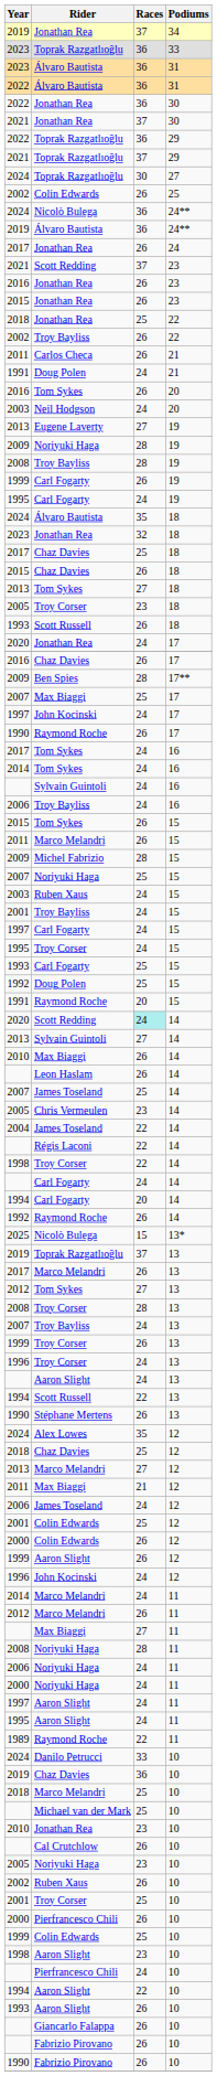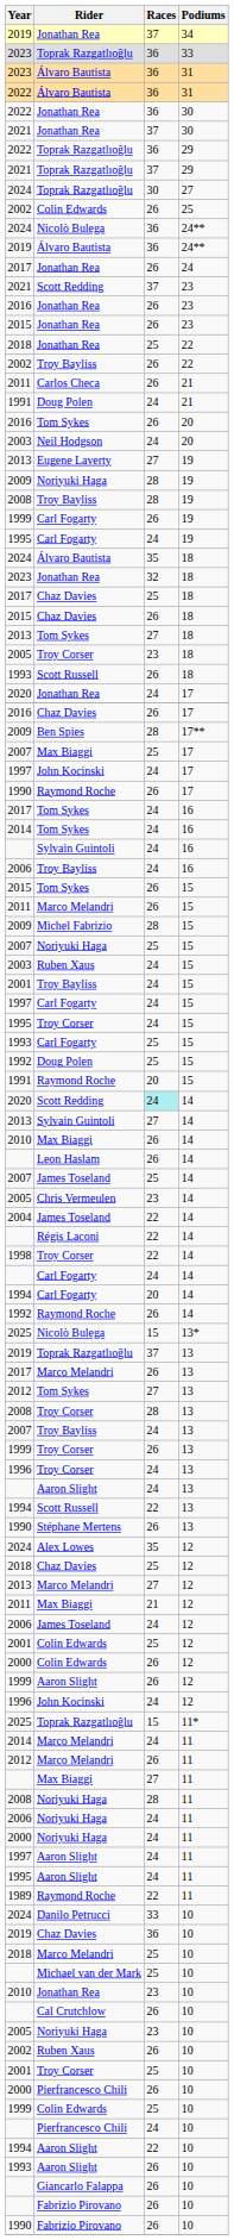+ row: 2025 | Toprak Razgatlıoğlu | 15 | 11*
- row: 1998 | Aaron Slight | 23 | 10
